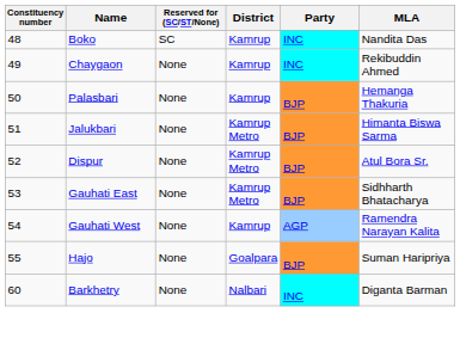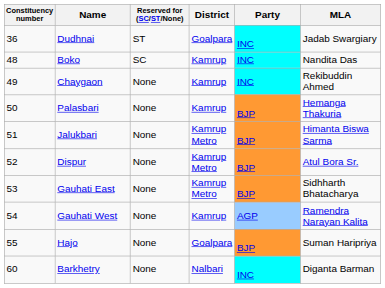+ row: 36 | Dudhnai | ST | Goalpara | INC | Jadab Swargiary
